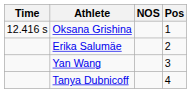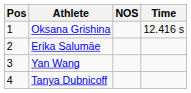columns swapped: Pos <-> Time
